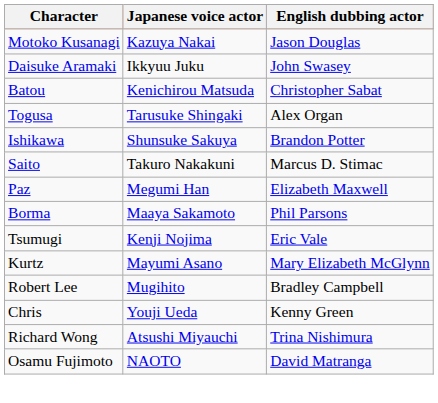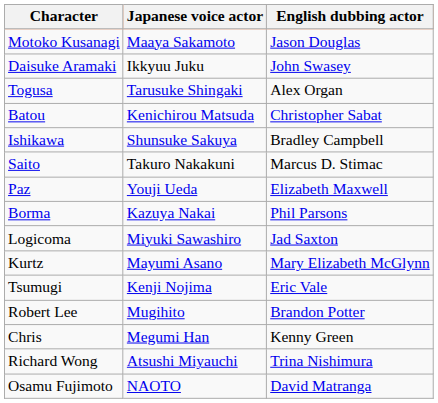Motoko Kusanagi | Japanese voice actor: Kazuya Nakai -> Maaya Sakamoto
rows swapped: Batou <-> Togusa
Ishikawa | English dubbing actor: Brandon Potter -> Bradley Campbell
Paz | Japanese voice actor: Megumi Han -> Youji Ueda
Borma | Japanese voice actor: Maaya Sakamoto -> Kazuya Nakai
+ row: Logicoma | Miyuki Sawashiro | Jad Saxton
rows swapped: Kurtz <-> Tsumugi
Robert Lee | English dubbing actor: Bradley Campbell -> Brandon Potter
Chris | Japanese voice actor: Youji Ueda -> Megumi Han
